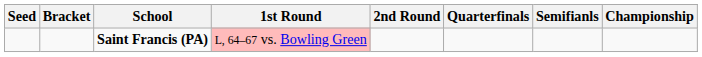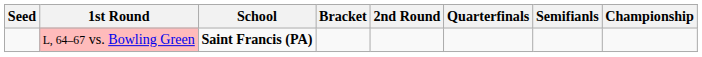columns swapped: Bracket <-> 1st Round
